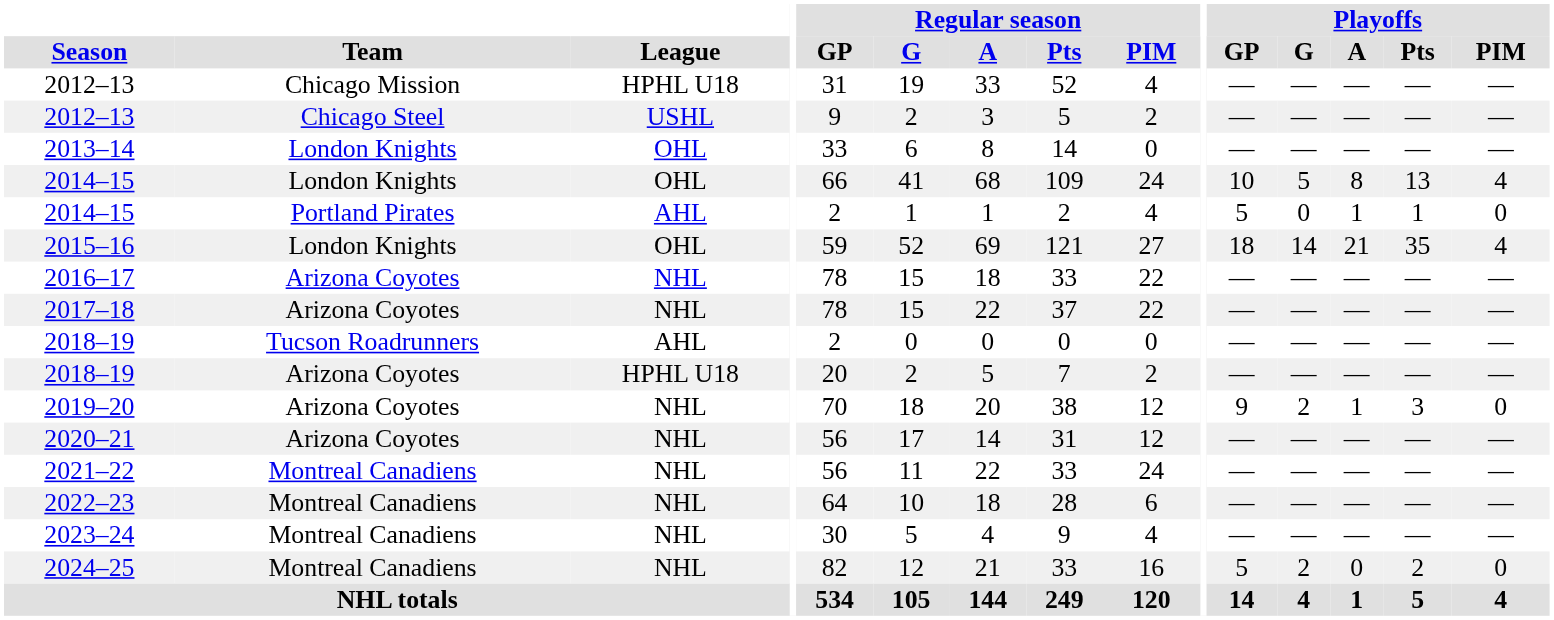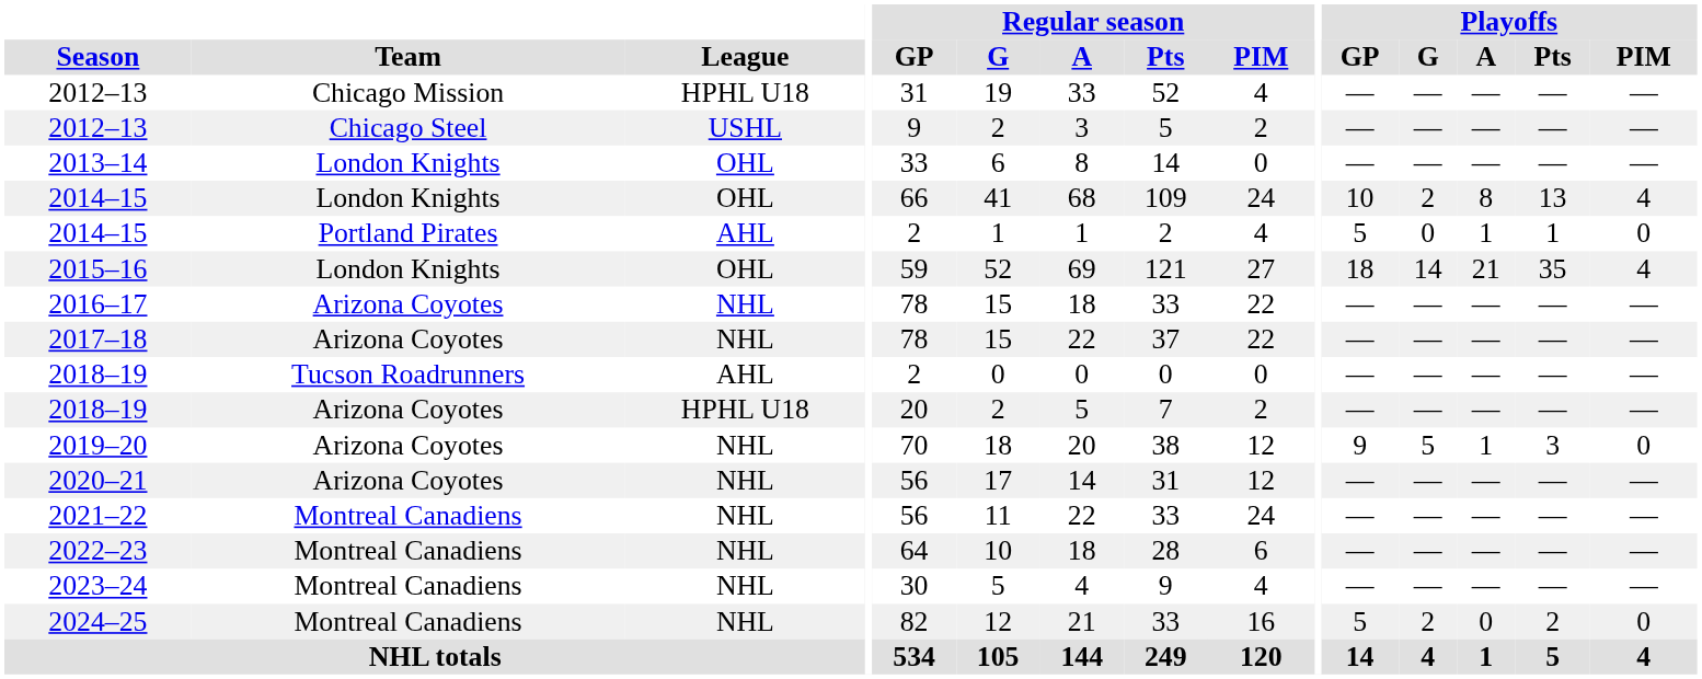2014–15 / London Knights | Playoffs / G: 5 -> 2
2019–20 | Playoffs / G: 2 -> 5
